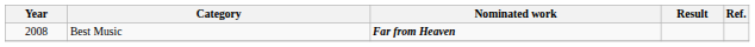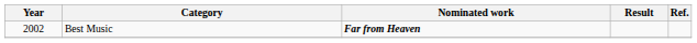Best Music | Year: 2008 -> 2002
